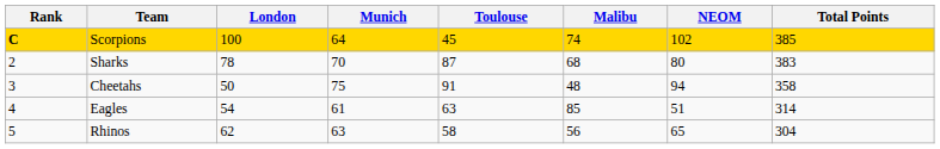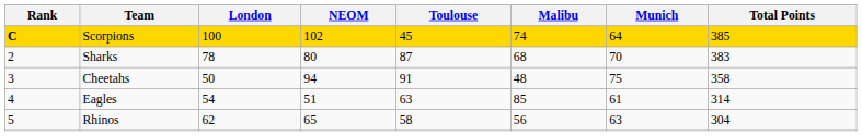columns swapped: Munich <-> NEOM
